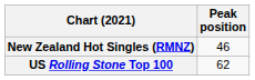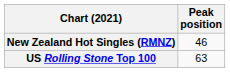US Rolling Stone Top 100 | Peak position: 62 -> 63
